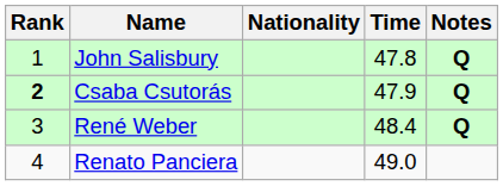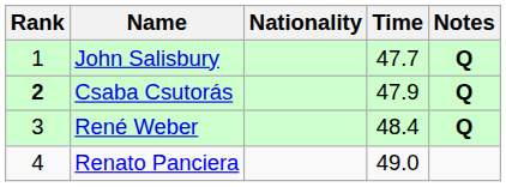John Salisbury | Time: 47.8 -> 47.7
